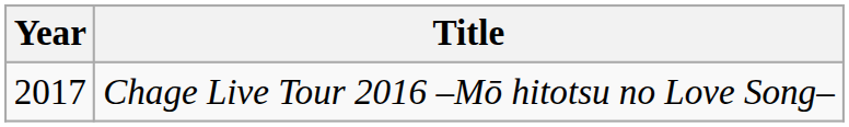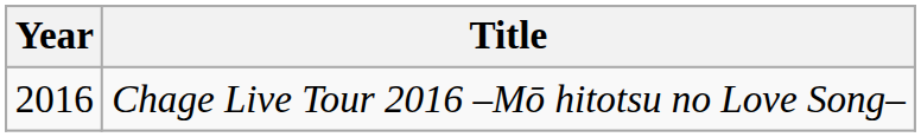Chage Live Tour 2016 –Mō hitotsu no Love Song– | Year: 2017 -> 2016
